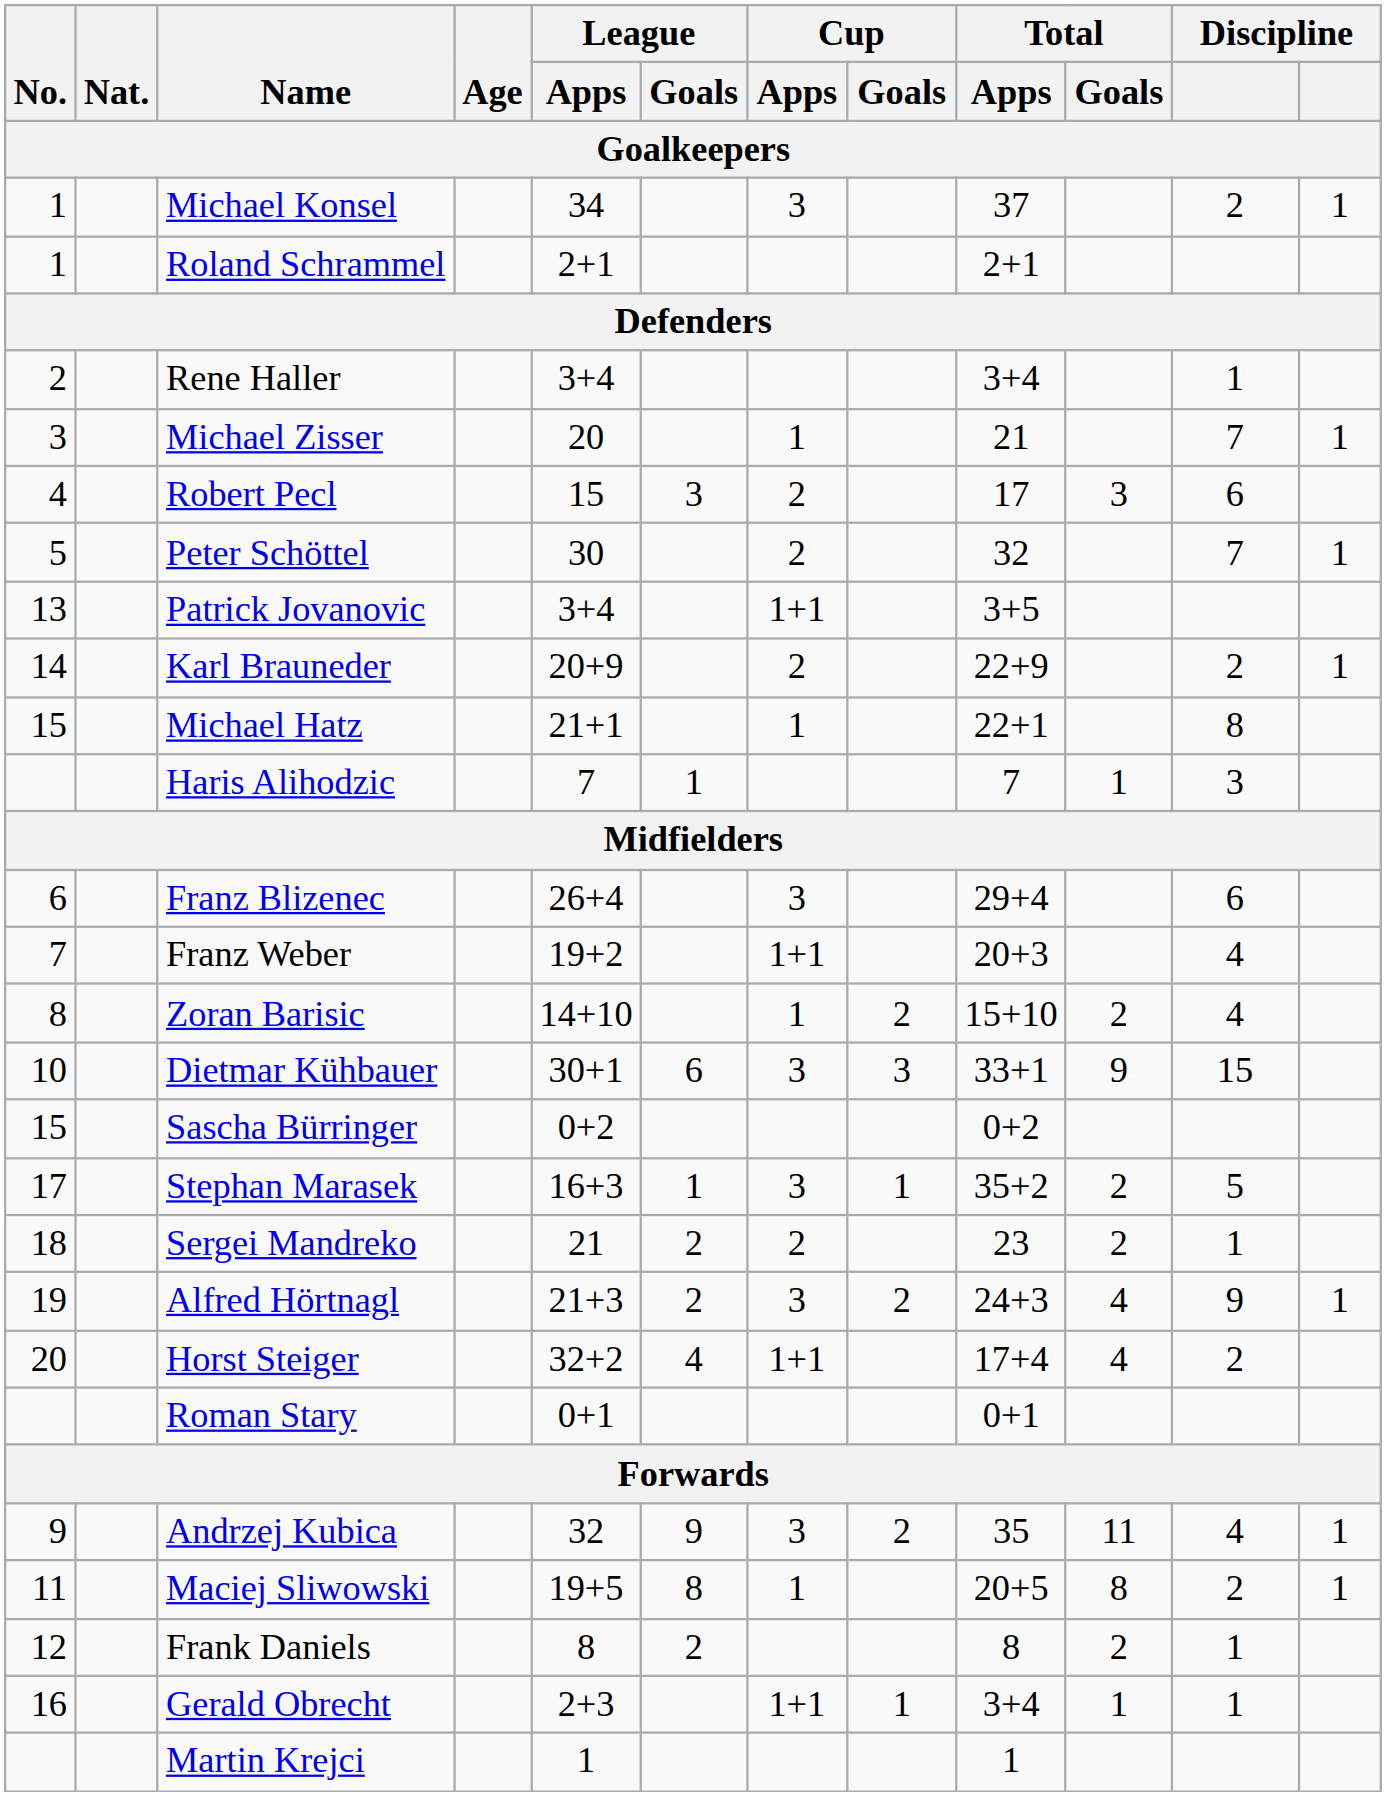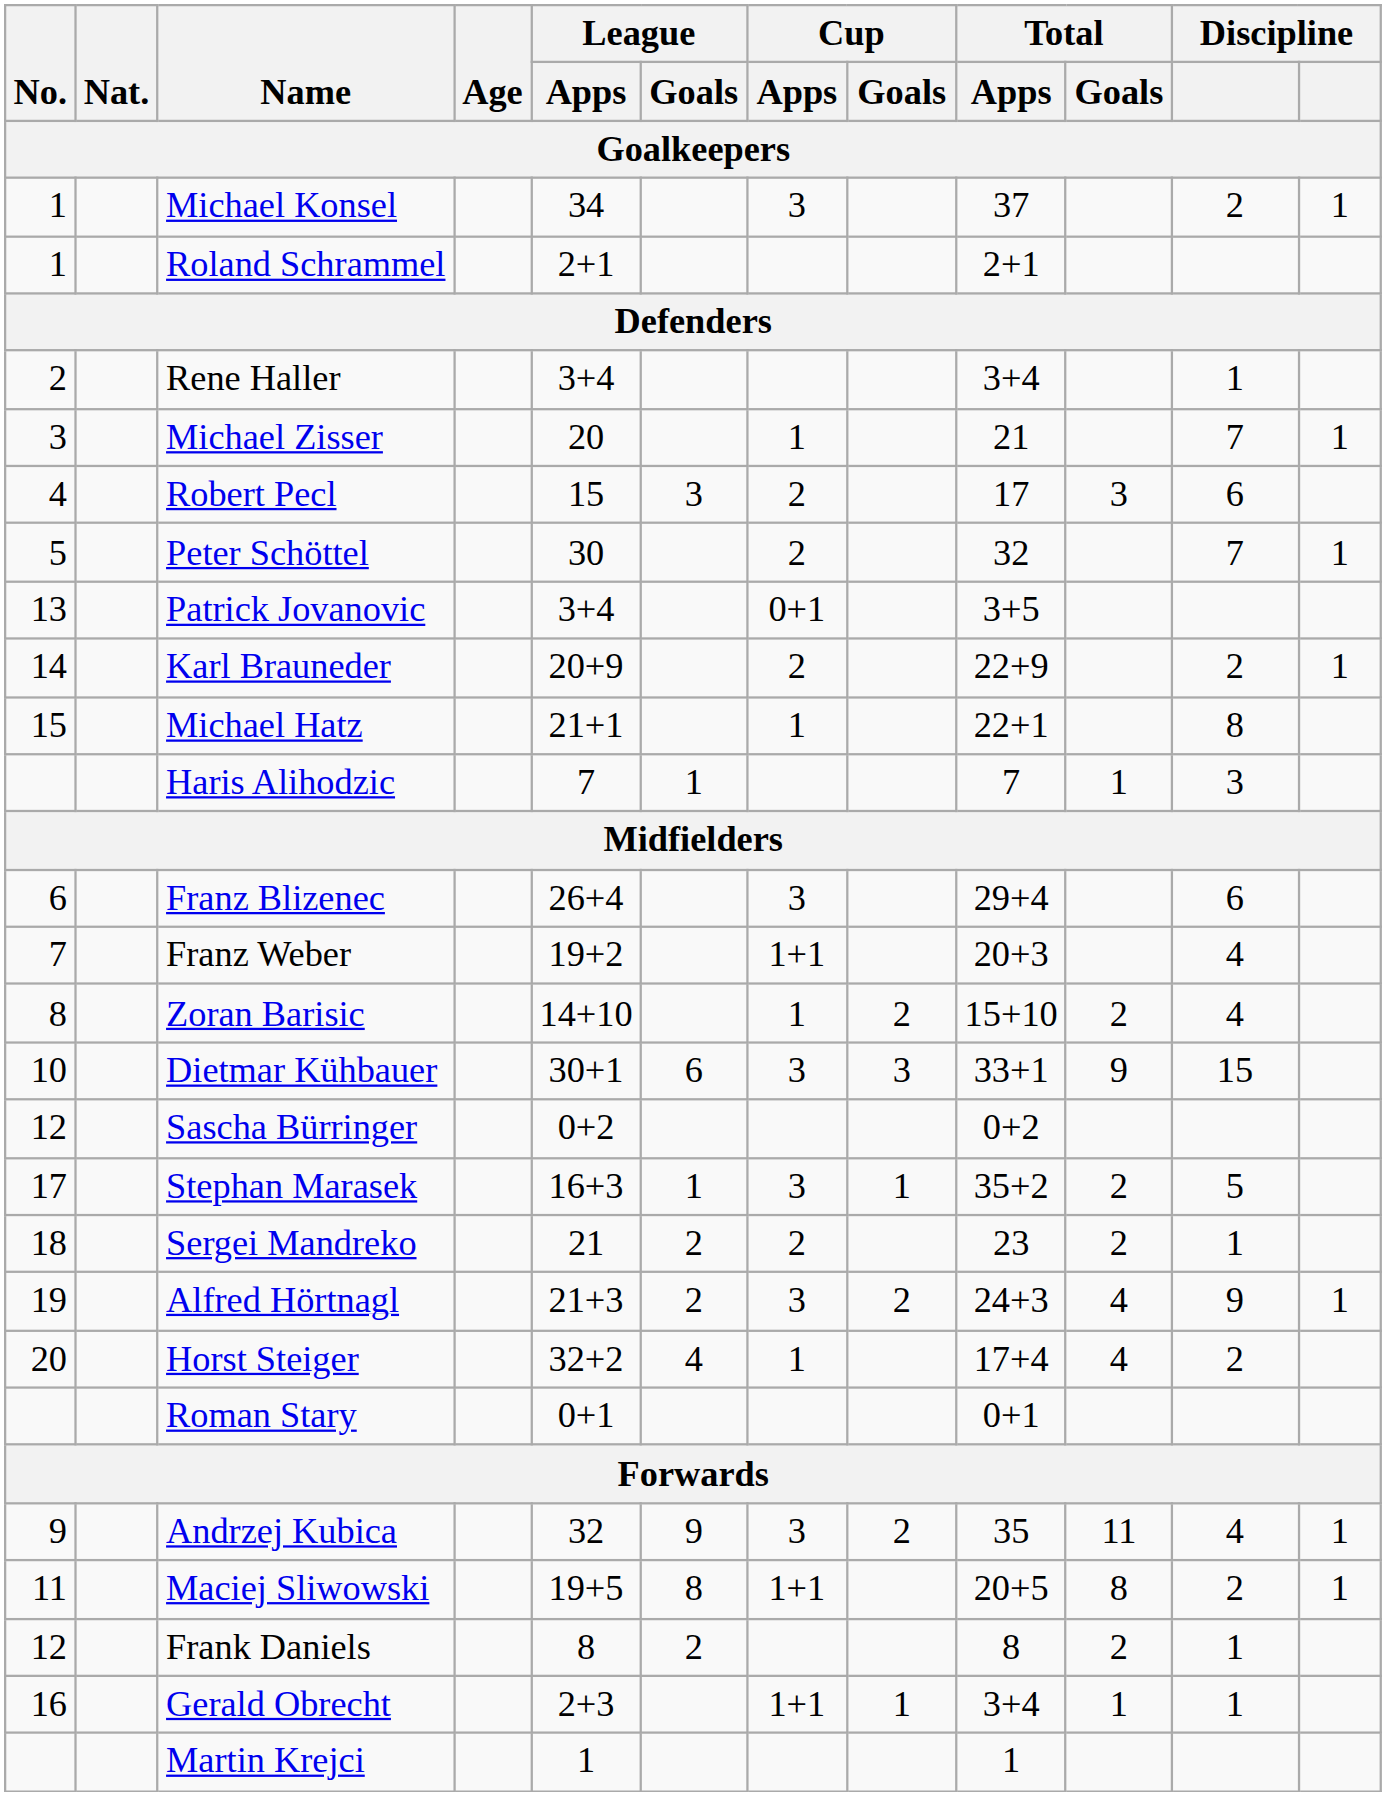Patrick Jovanovic | Cup / Apps: 1+1 -> 0+1
Sascha Bürringer | No.: 15 -> 12
Horst Steiger | Cup / Apps: 1+1 -> 1
Maciej Sliwowski | Cup / Apps: 1 -> 1+1
